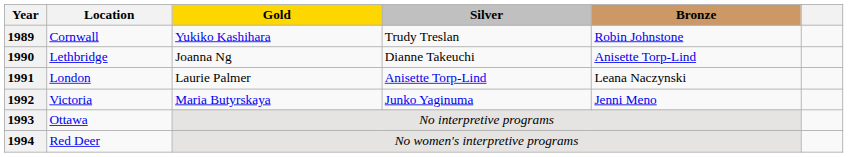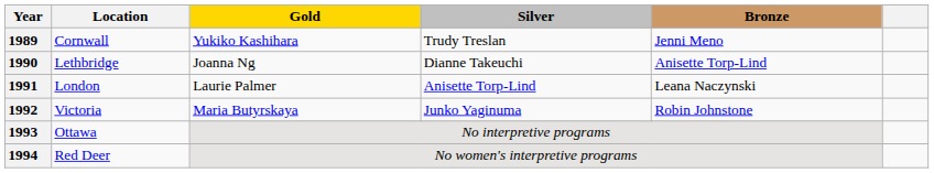1989 | Bronze: Robin Johnstone -> Jenni Meno
1992 | Bronze: Jenni Meno -> Robin Johnstone
